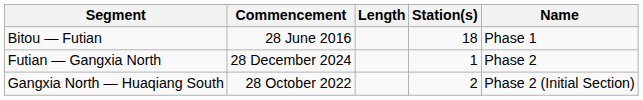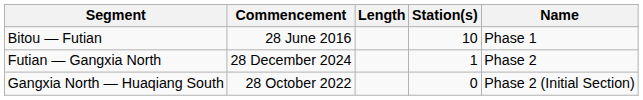Bitou — Futian | Station(s): 18 -> 10
Gangxia North — Huaqiang South | Station(s): 2 -> 0
